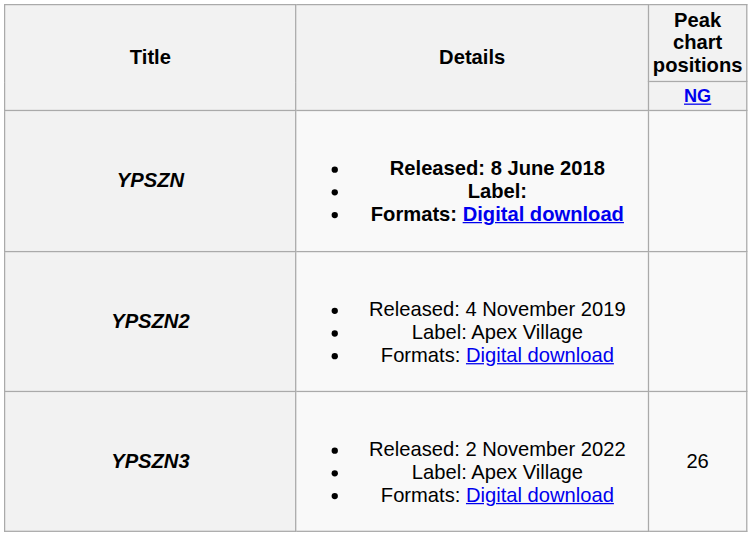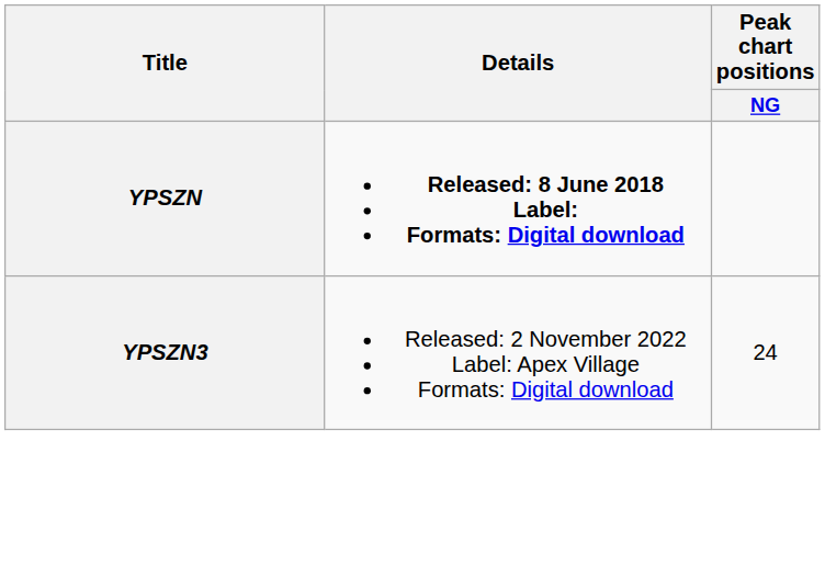- row: YPSZN2 | Released: 4 November 2019 Label: Apex Village Formats: Digital download
YPSZN3 | Peak chart positions / NG: 26 -> 24
